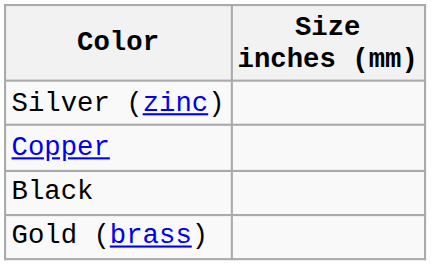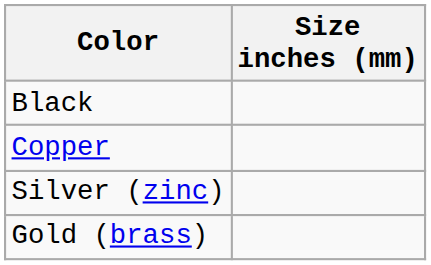rows swapped: Silver (zinc) <-> Black
